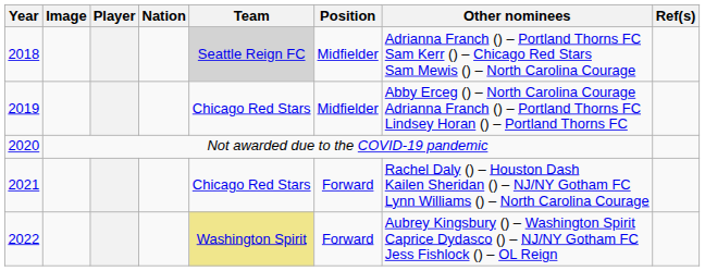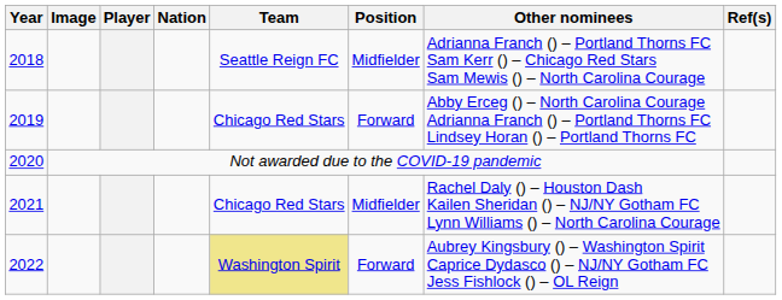2018 | Team: lightgrey background -> no background
2019 | Position: Midfielder -> Forward
2021 | Position: Forward -> Midfielder
